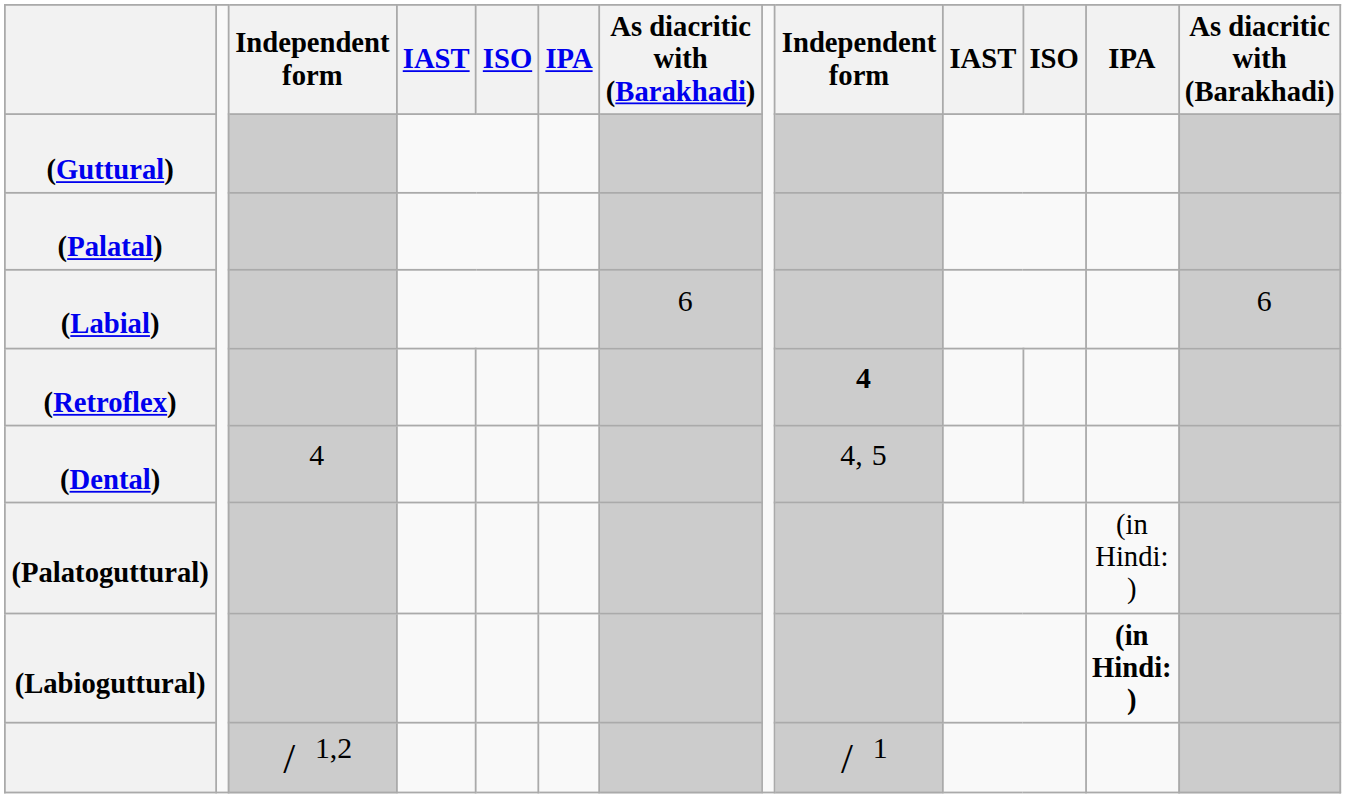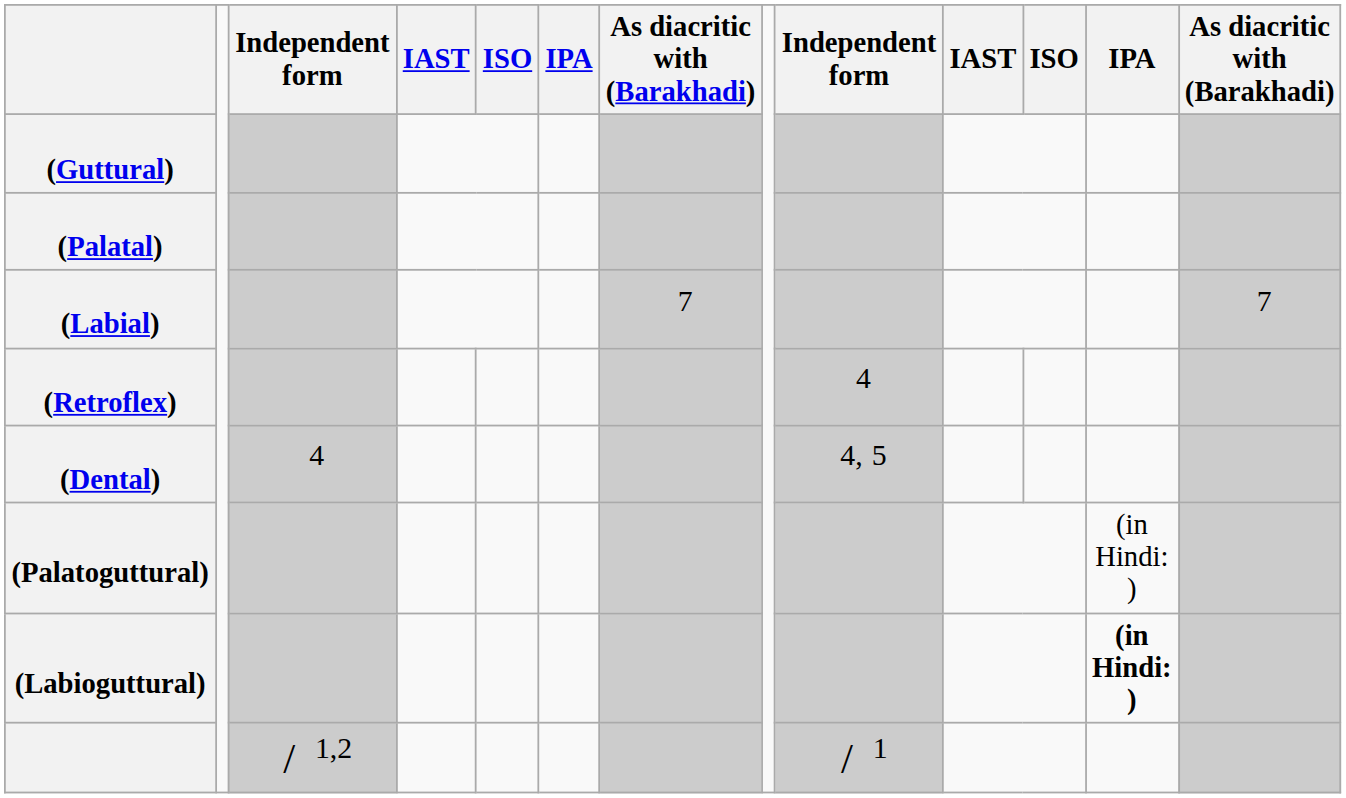(Labial) | column 7: 6 -> 7
(Labial) | column 13: 6 -> 7
(Retroflex) | column 9: bold -> normal
